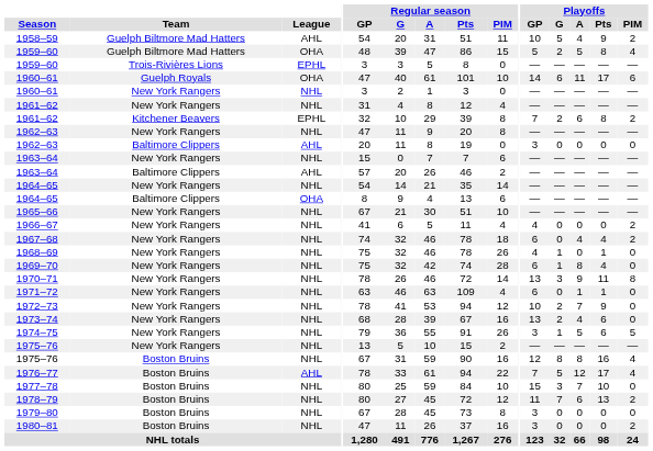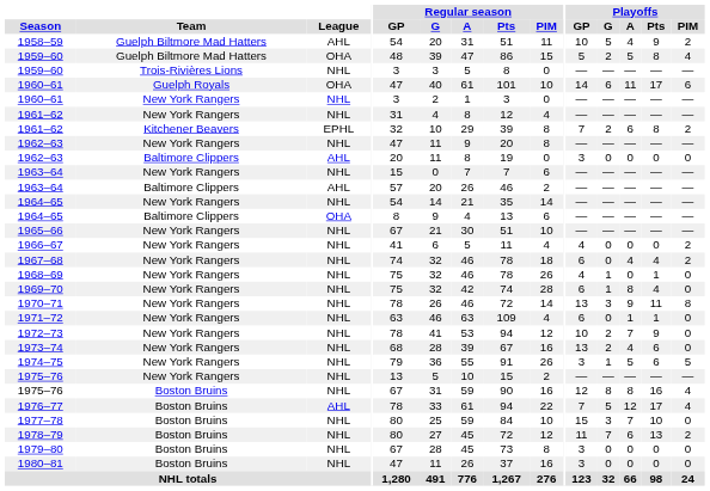1959–60 / Trois-Rivières Lions | League: EPHL -> NHL
1980–81 | Playoffs / PIM: 2 -> 0
